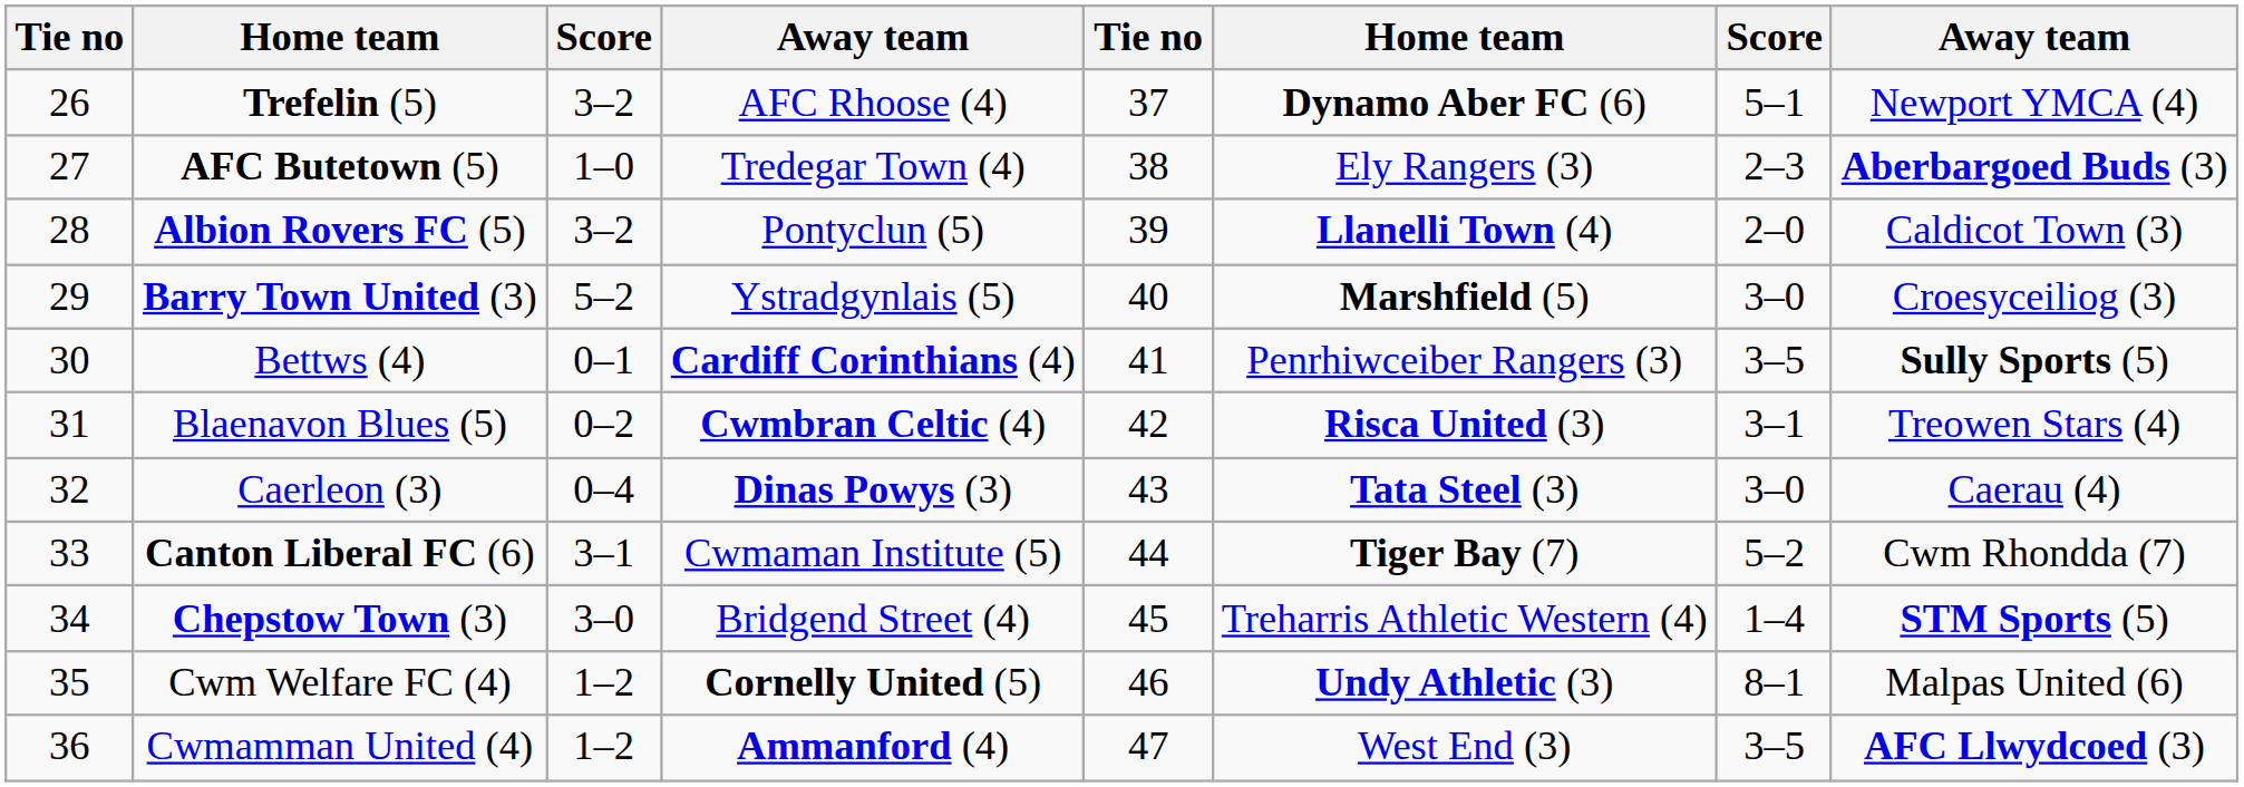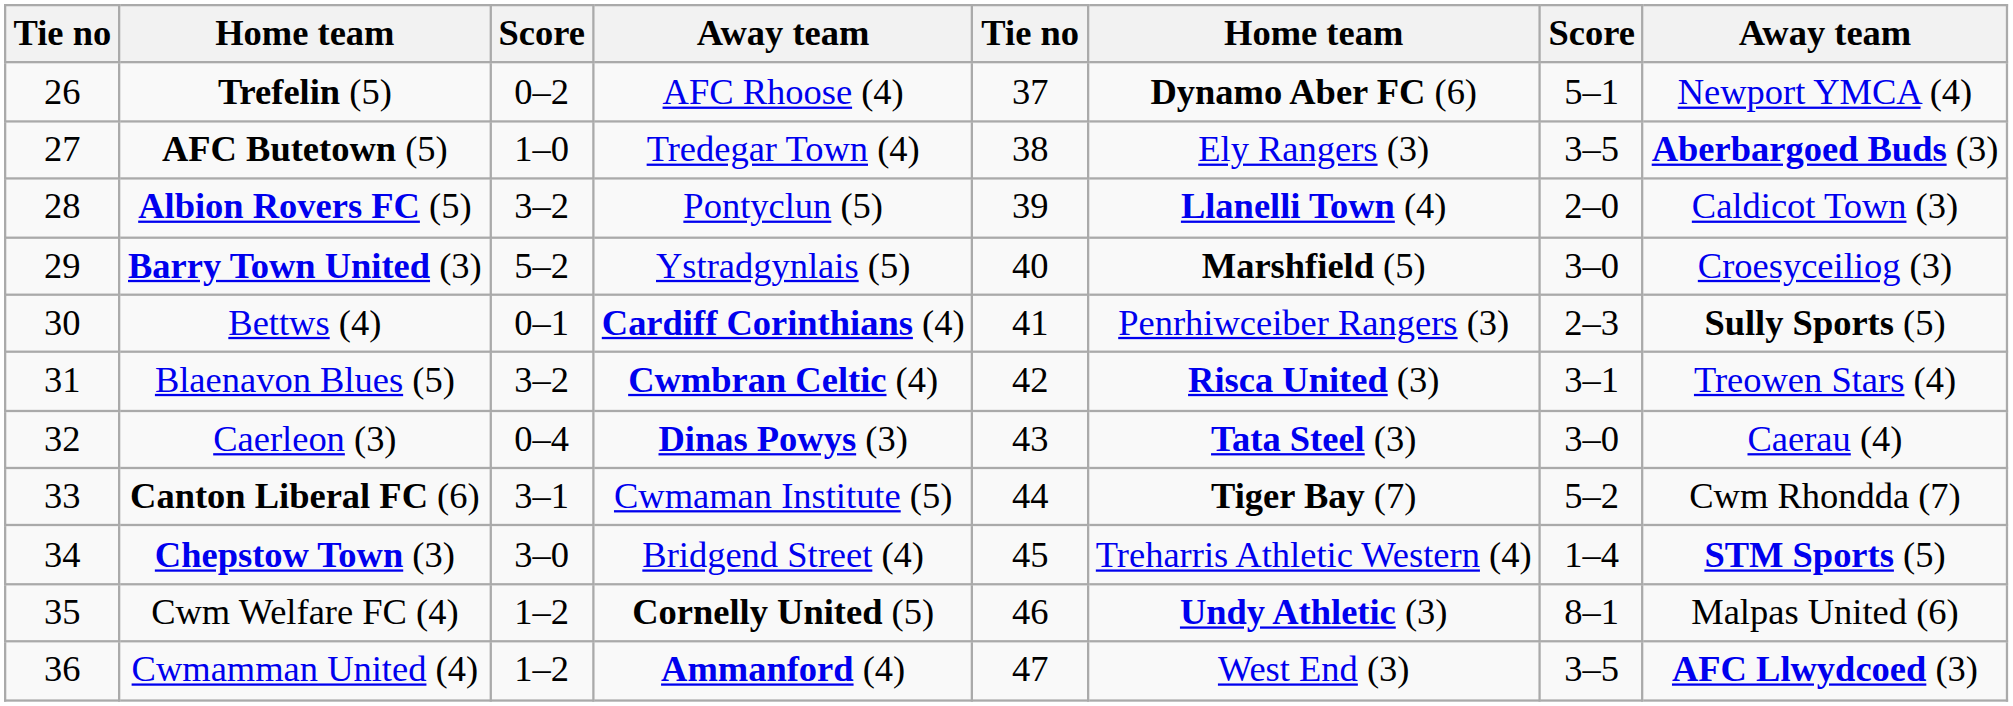Trefelin (5) | column 3: 3–2 -> 0–2
AFC Butetown (5) | column 7: 2–3 -> 3–5
Bettws (4) | column 7: 3–5 -> 2–3
Blaenavon Blues (5) | column 3: 0–2 -> 3–2
